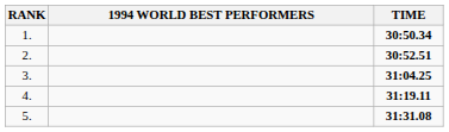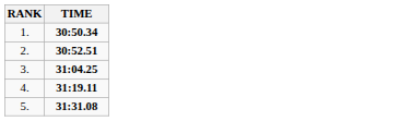- column: 1994 WORLD BEST PERFORMERS
